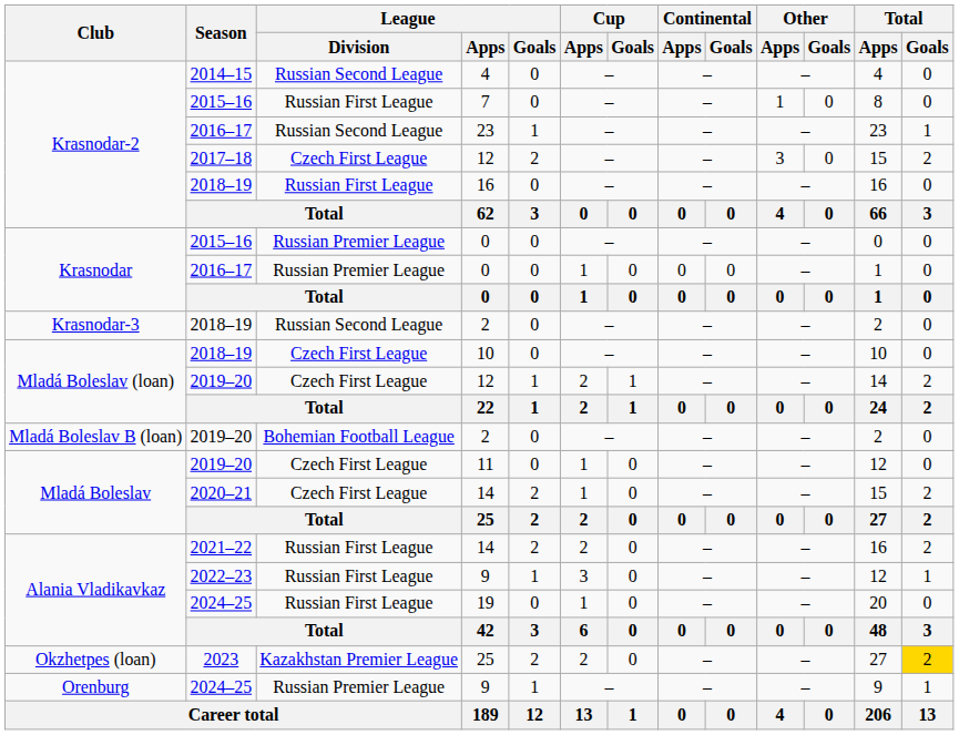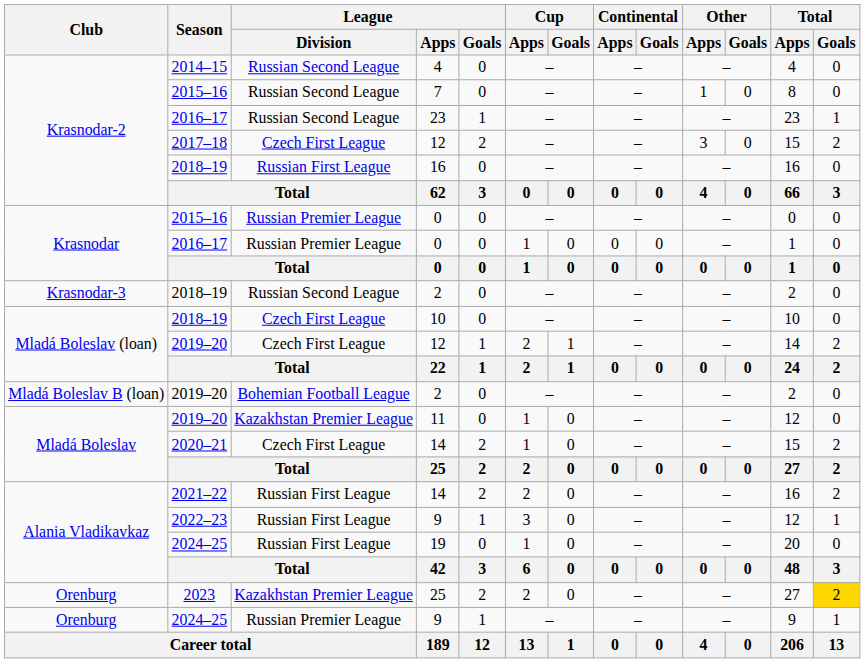7 | League / Division: Russian First League -> Russian Second League
11 | League / Division: Czech First League -> Kazakhstan Premier League
2023 / 25 | Club: Okzhetpes (loan) -> Orenburg
